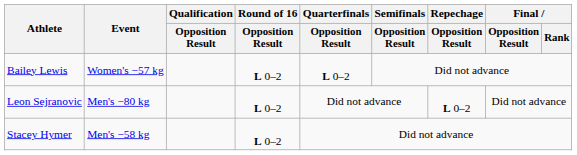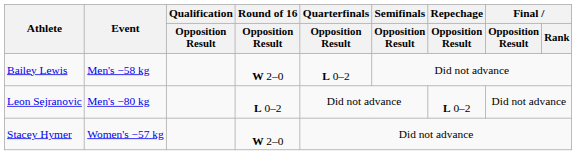Bailey Lewis | Event: Women's −57 kg -> Men's −58 kg
Bailey Lewis | Round of 16 / Opposition Result: L 0–2 -> W 2–0
Stacey Hymer | Event: Men's −58 kg -> Women's −57 kg
Stacey Hymer | Round of 16 / Opposition Result: L 0–2 -> W 2–0
